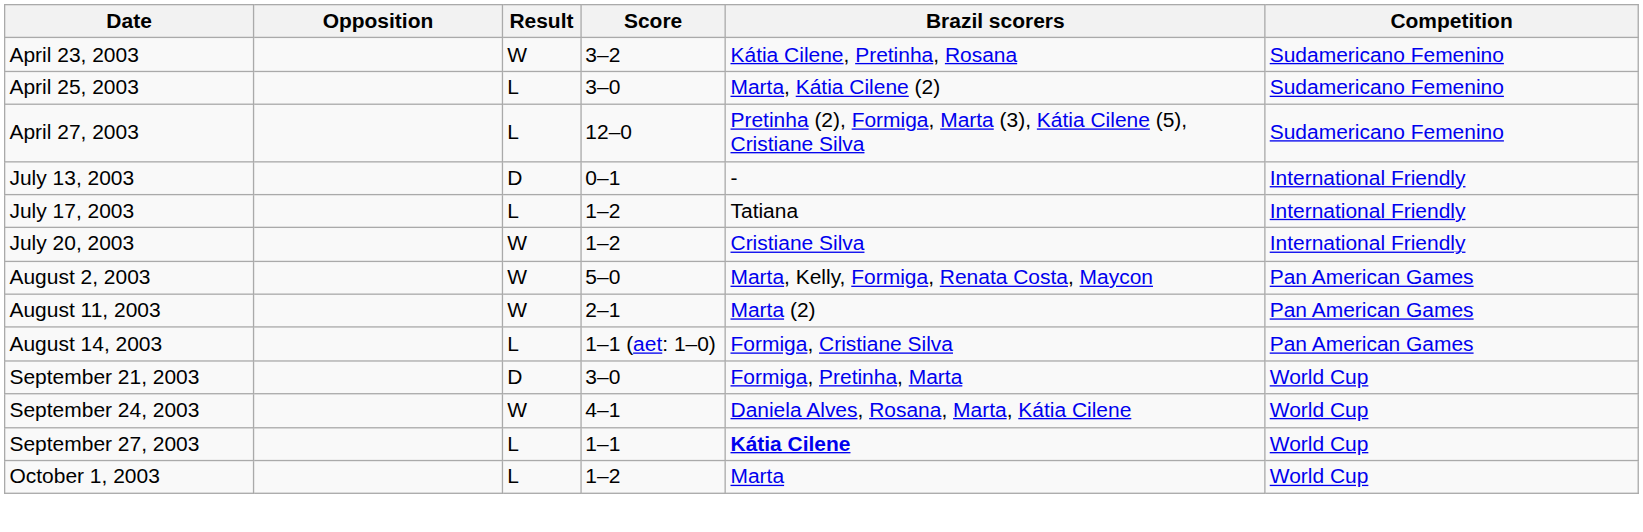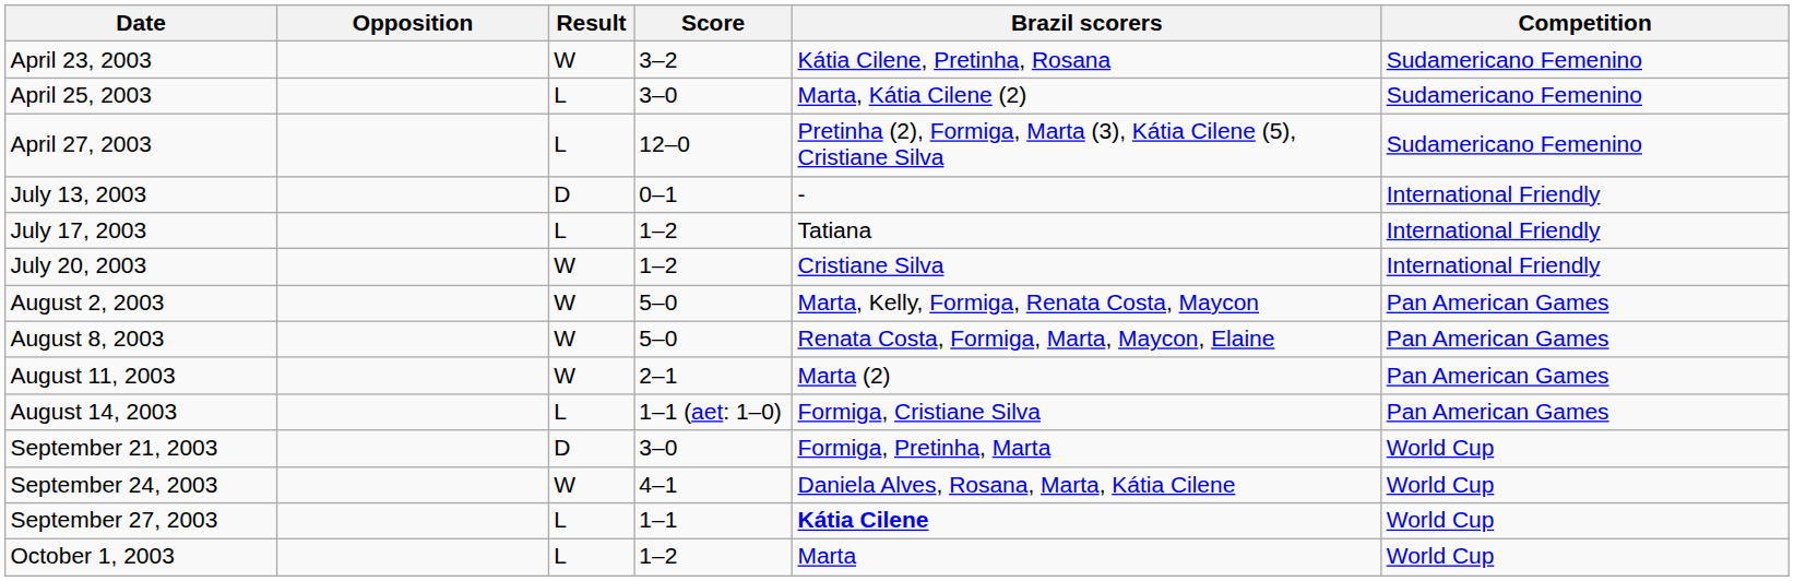+ row: August 8, 2003 | W | 5–0 | Renata Costa, Formiga, Marta, Maycon, Elaine | Pan American Games
